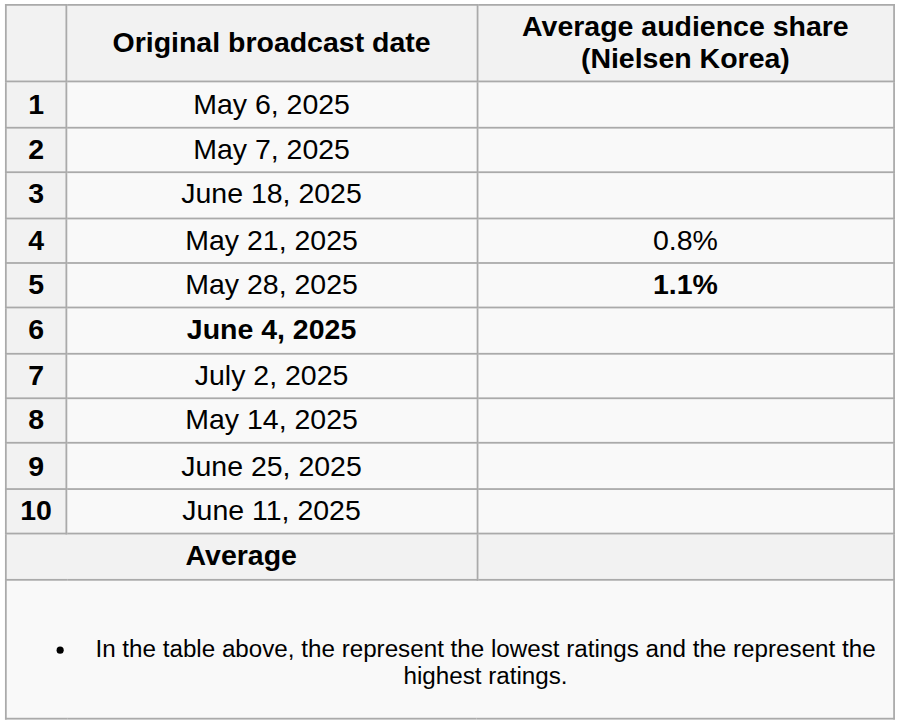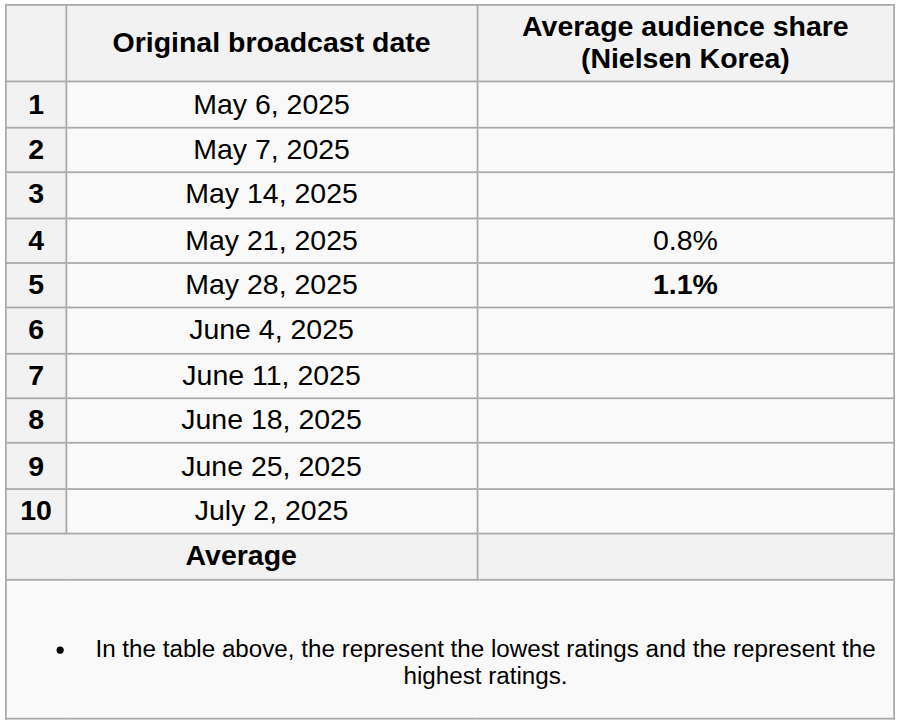3 | Original broadcast date: June 18, 2025 -> May 14, 2025
6 | Original broadcast date: bold -> normal
7 | Original broadcast date: July 2, 2025 -> June 11, 2025
8 | Original broadcast date: May 14, 2025 -> June 18, 2025
10 | Original broadcast date: June 11, 2025 -> July 2, 2025
